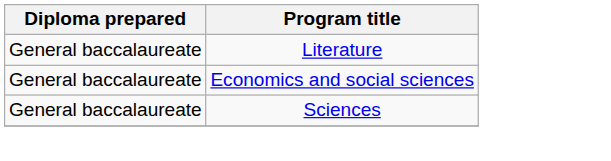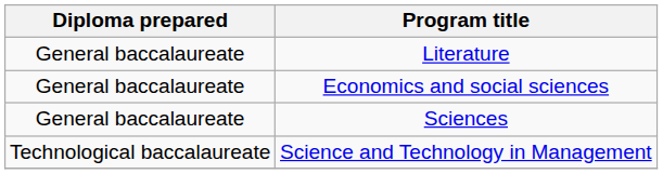+ row: Technological baccalaureate | Science and Technology in Management
